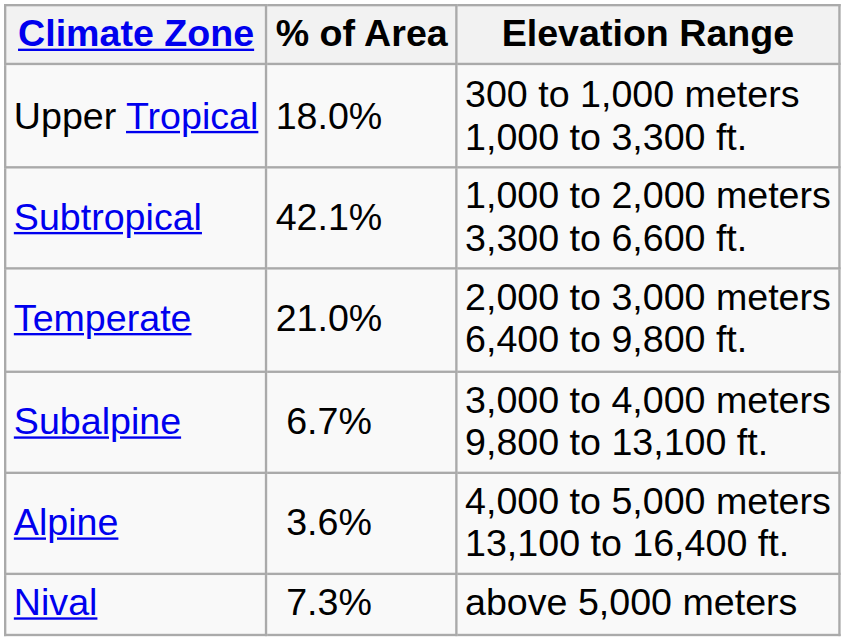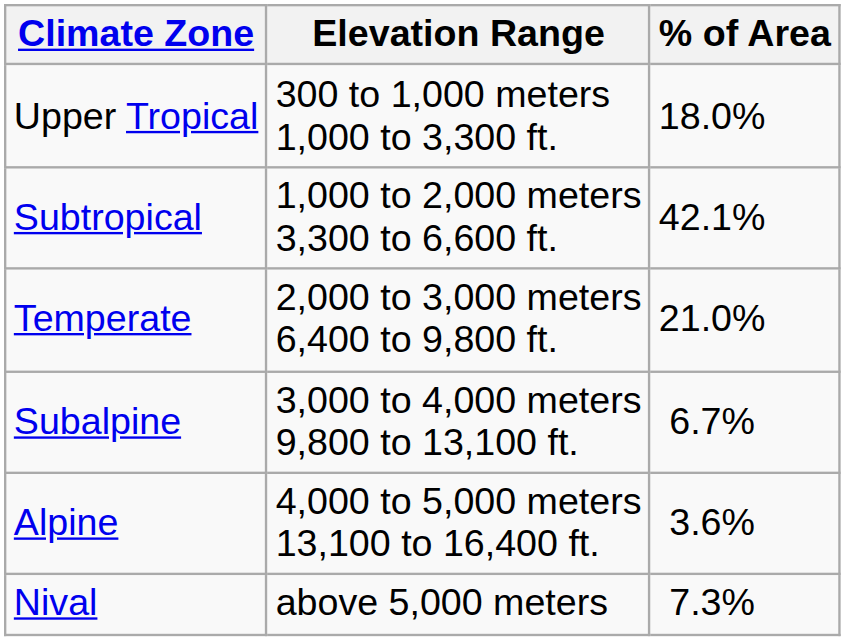columns swapped: Elevation Range <-> % of Area
